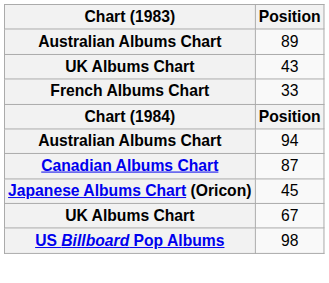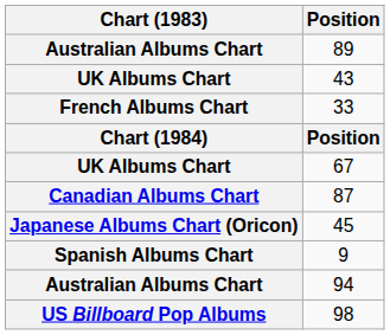rows swapped: 94 <-> 67
+ row: Spanish Albums Chart | 9
